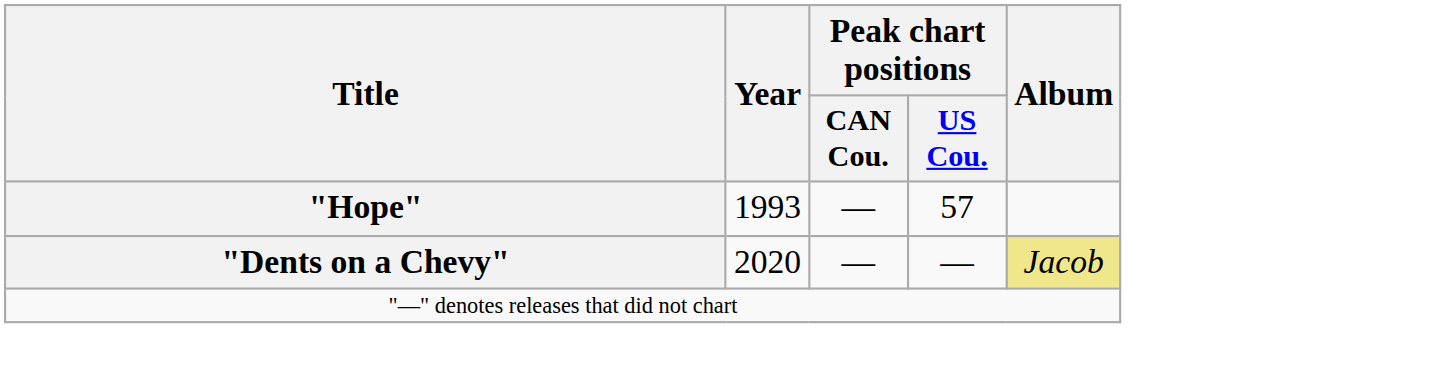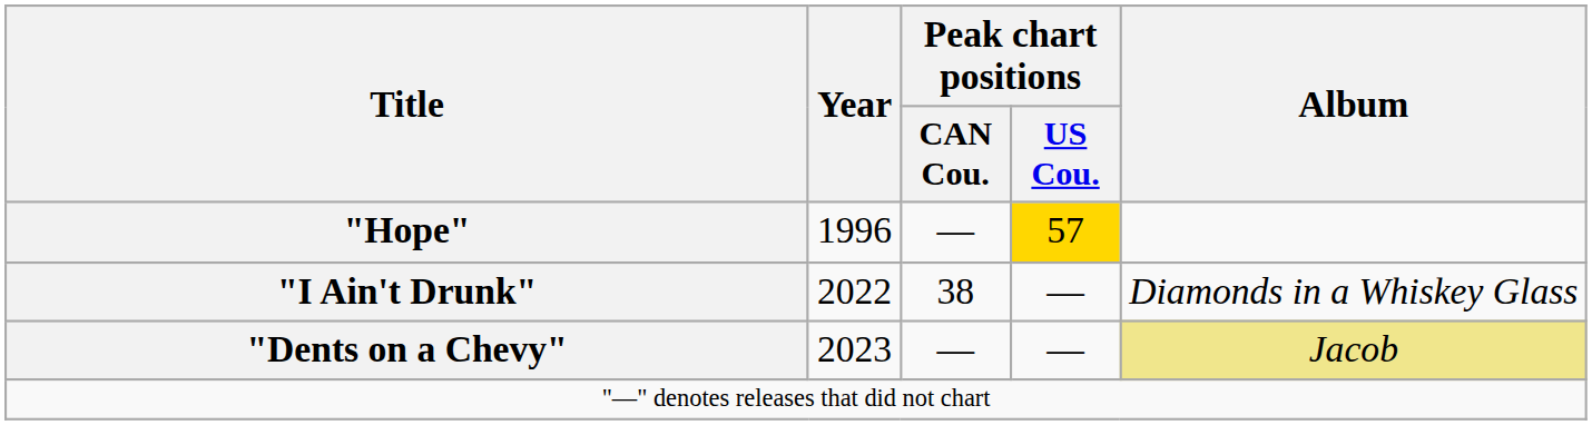"Hope" | Year: 1993 -> 1996
"Hope" | Peak chart positions / US Cou.: no background -> gold background
+ row: "I Ain't Drunk" | 2022 | 38 | — | Diamonds in a Whiskey Glass
"Dents on a Chevy" | Year: 2020 -> 2023
